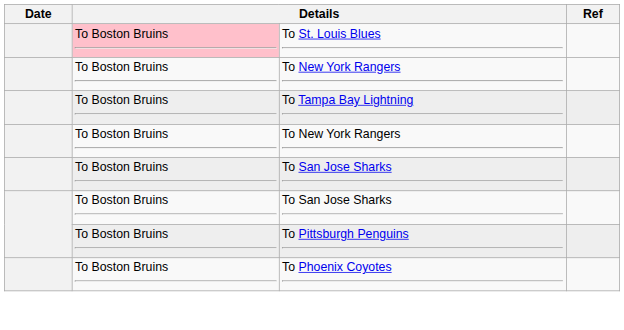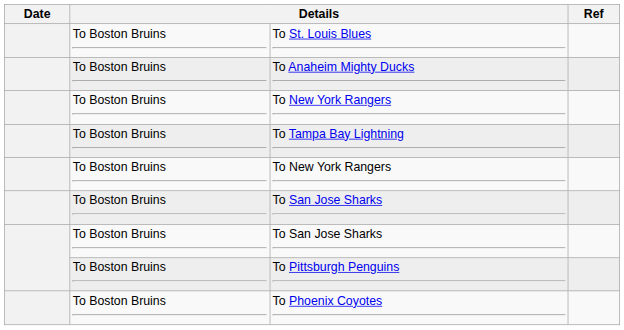To St. Louis Blues | column 2: pink background -> no background
+ row: To Boston Bruins | To Anaheim Mighty Ducks
